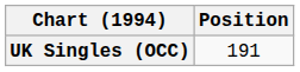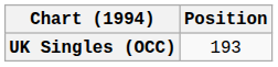UK Singles (OCC) | Position: 191 -> 193
